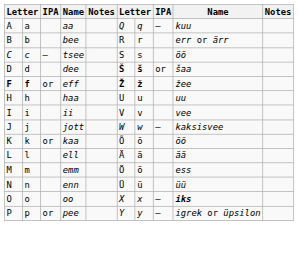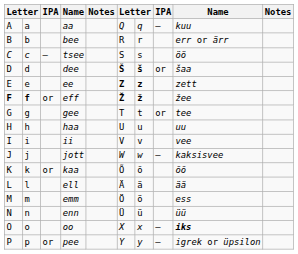+ row: E | e | ee | Z | z | zett
+ row: G | g | gee | T | t | or | tee
